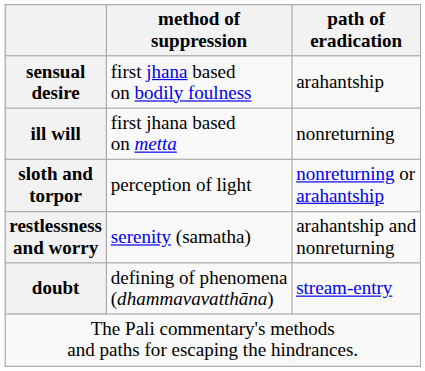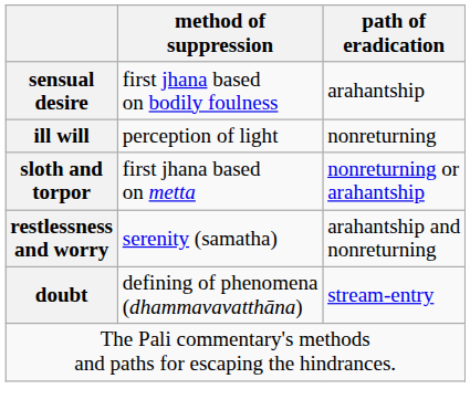ill will | method of suppression: first jhana based on metta -> perception of light
sloth and torpor | method of suppression: perception of light -> first jhana based on metta
